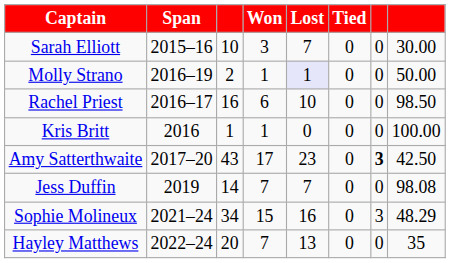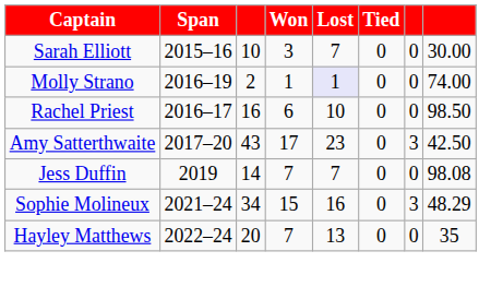Molly Strano | column 8: 50.00 -> 74.00
- row: Kris Britt | 2016 | 1 | 1 | 0 | 0 | 0 | 100.00
Amy Satterthwaite | column 7: bold -> normal
